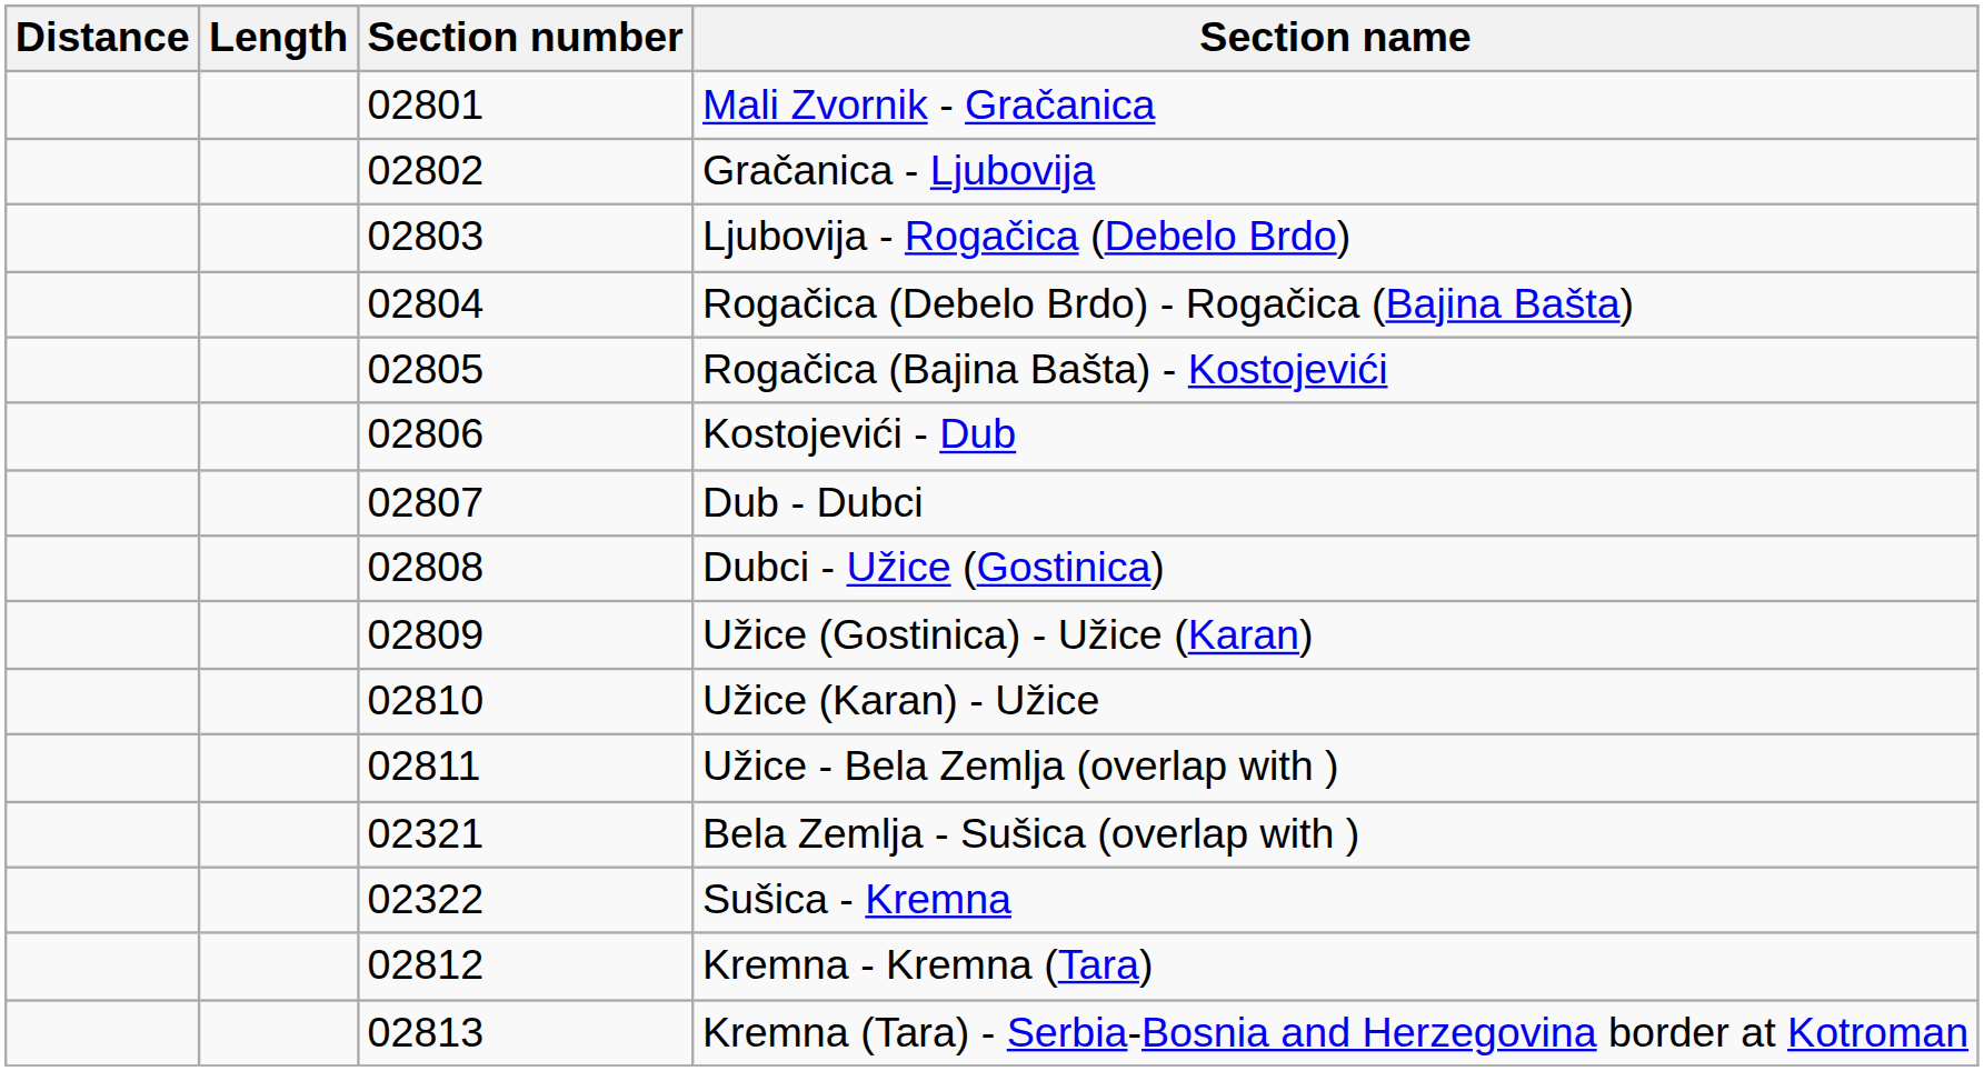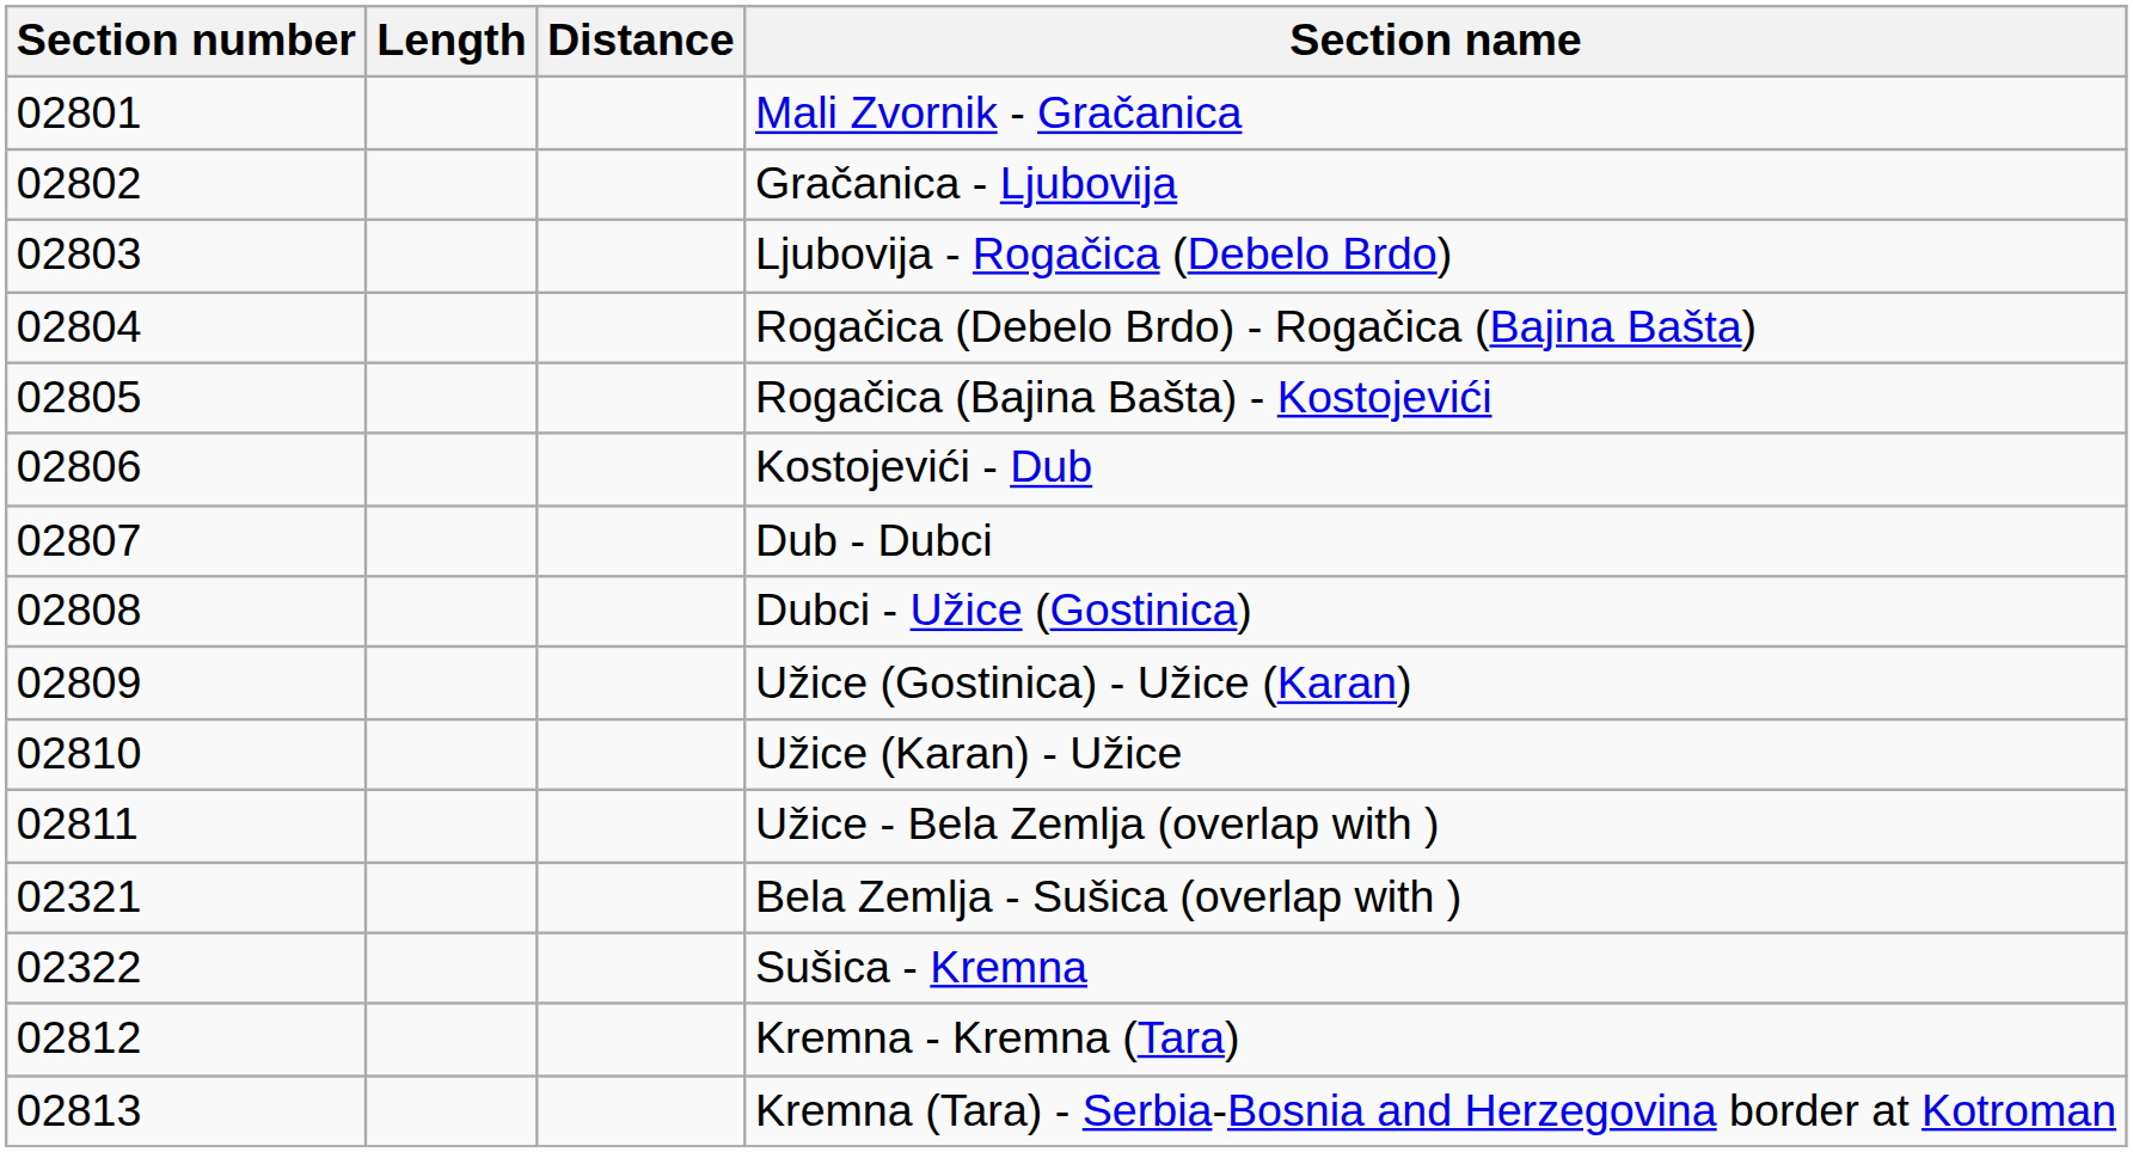columns swapped: Section number <-> Distance
